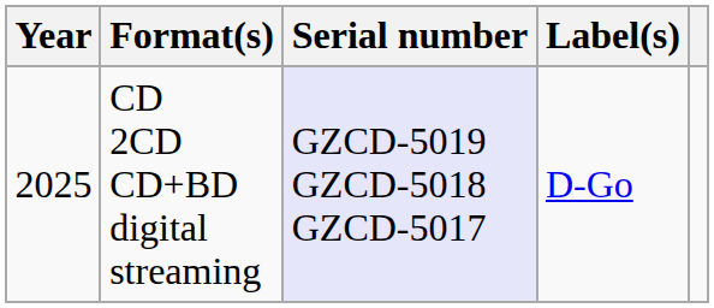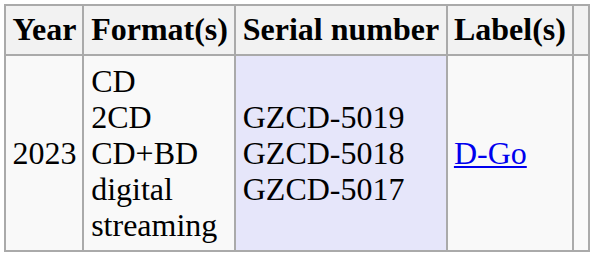CD 2CD CD+BD digital streaming | Year: 2025 -> 2023
